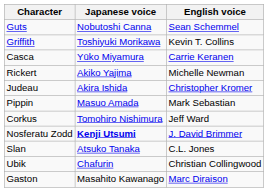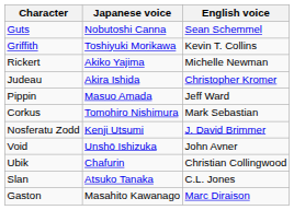- row: Casca | Yūko Miyamura | Carrie Keranen
Pippin | English voice: Mark Sebastian -> Jeff Ward
Corkus | English voice: Jeff Ward -> Mark Sebastian
Nosferatu Zodd | Japanese voice: bold -> normal
+ row: Void | Unshō Ishizuka | John Avner
rows swapped: Slan <-> Ubik
